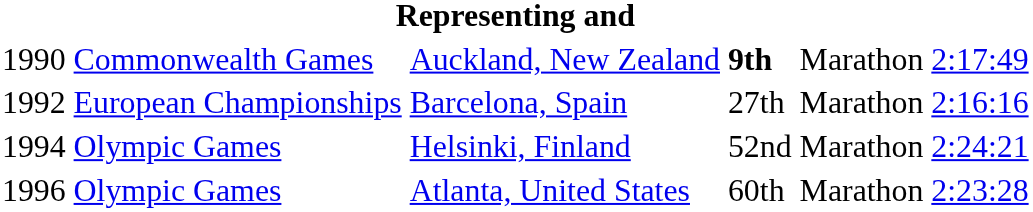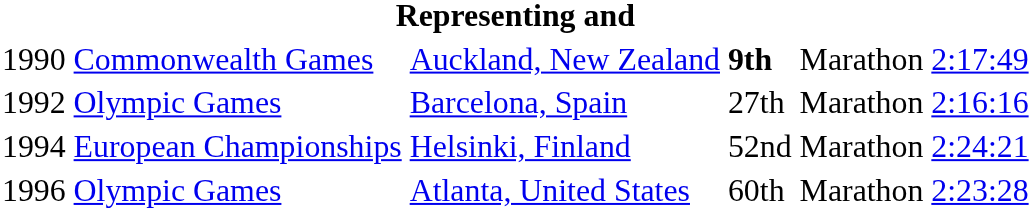Barcelona, Spain | column 2: European Championships -> Olympic Games
Helsinki, Finland | column 2: Olympic Games -> European Championships
